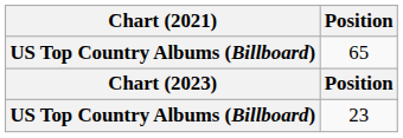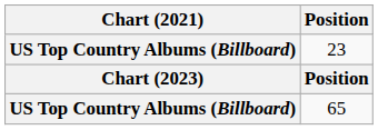rows swapped: 23 <-> 65
